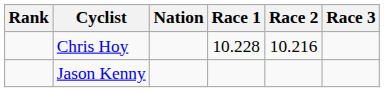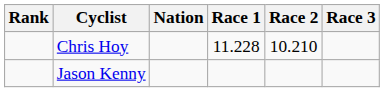Chris Hoy | Race 1: 10.228 -> 11.228
Chris Hoy | Race 2: 10.216 -> 10.210
